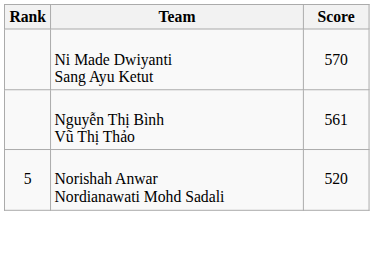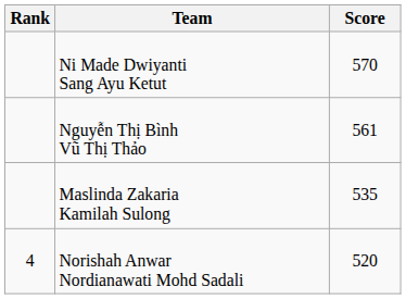+ row: Maslinda Zakaria Kamilah Sulong | 535
Norishah Anwar Nordianawati Mohd Sadali | Rank: 5 -> 4
